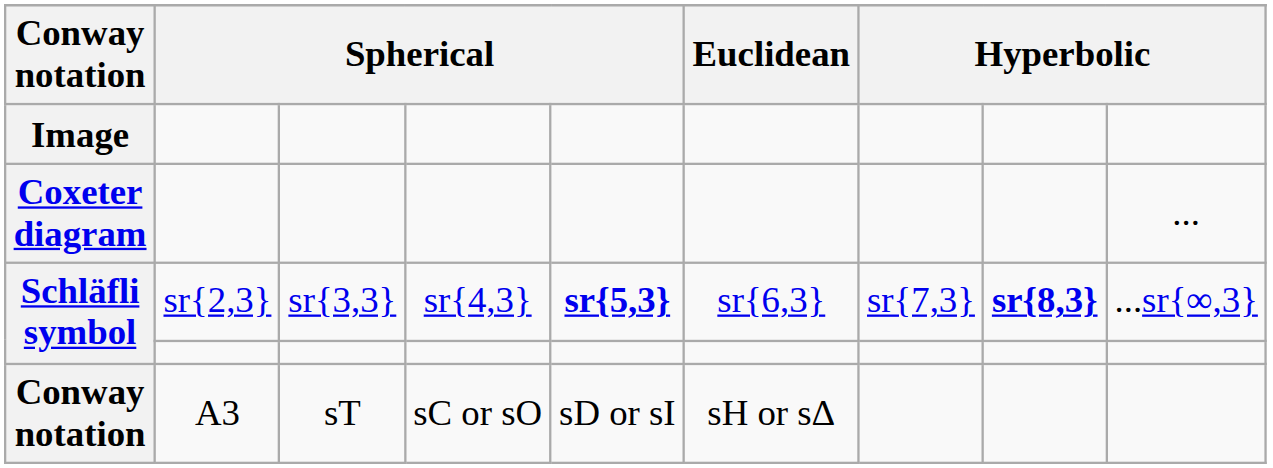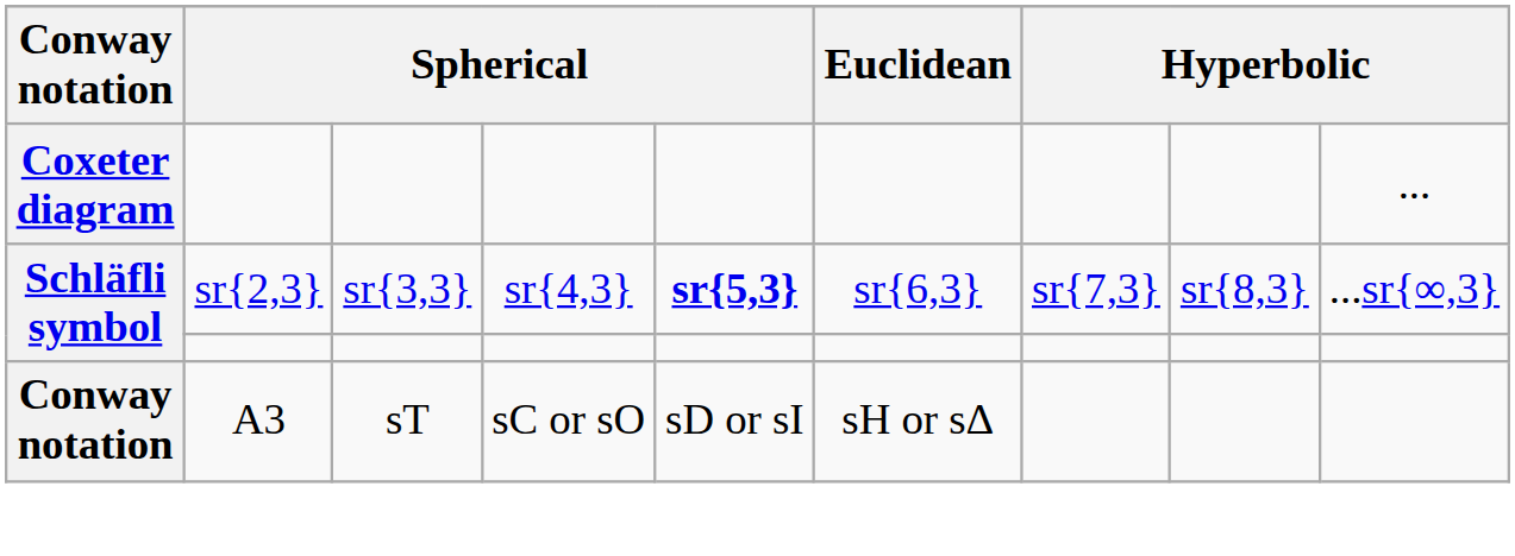- row: Image
Schläfli symbol / sr{2,3} | column 8: bold -> normal
